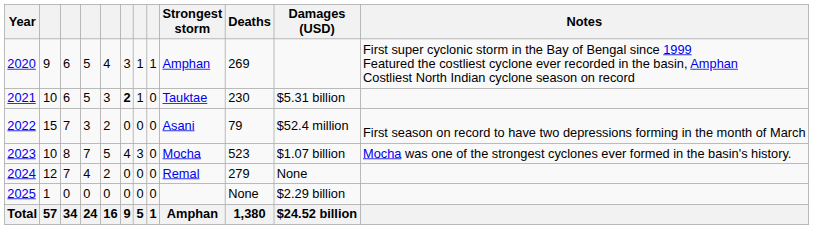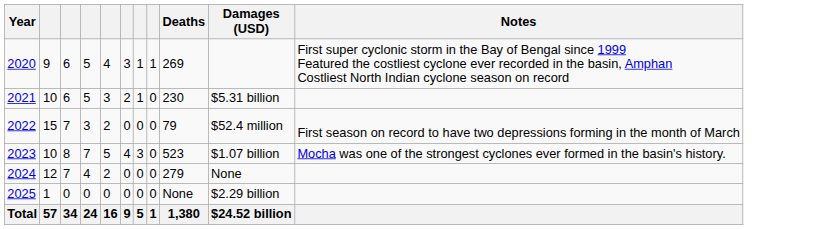- column: Strongest storm | Amphan | Tauktae | Asani | Mocha | Remal | Amphan
2021 | column 6: bold -> normal
